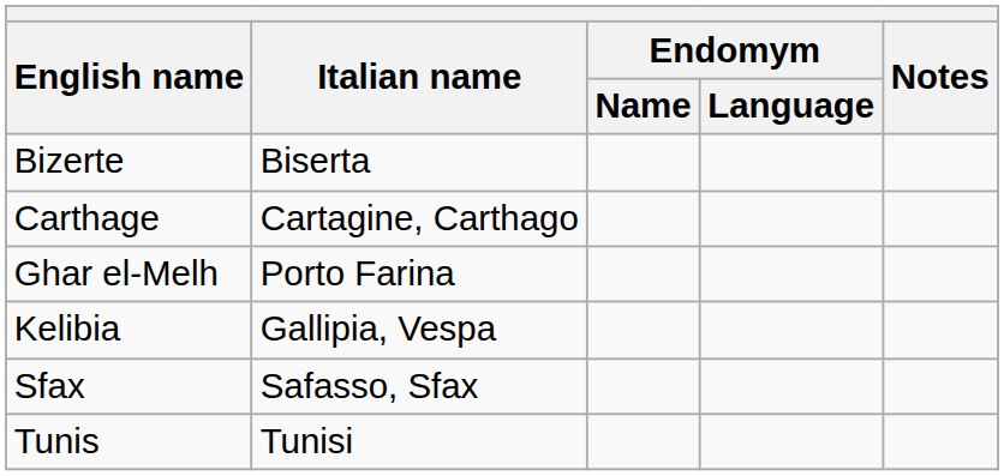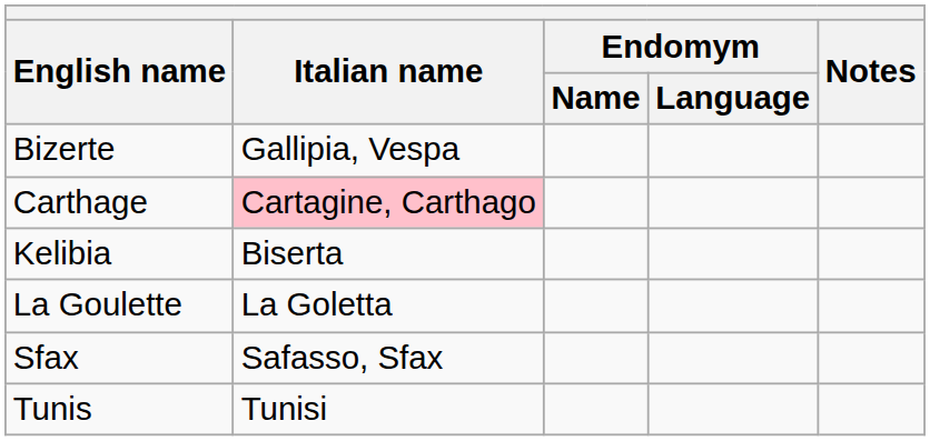Bizerte | Italian name: Biserta -> Gallipia, Vespa
Carthage | Italian name: no background -> pink background
- row: Ghar el-Melh | Porto Farina
Kelibia | Italian name: Gallipia, Vespa -> Biserta
+ row: La Goulette | La Goletta
